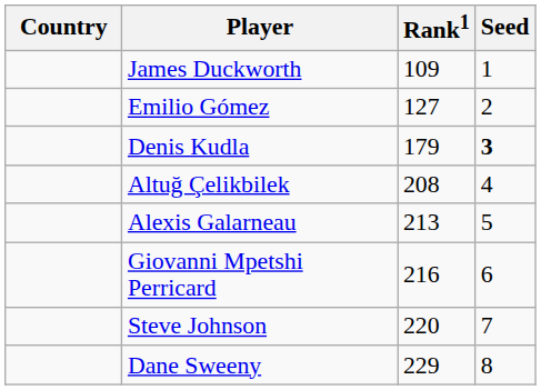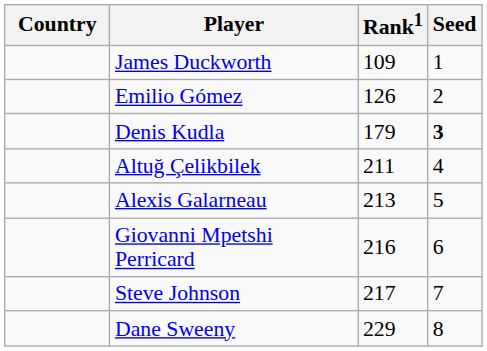Emilio Gómez | Rank1: 127 -> 126
Altuğ Çelikbilek | Rank1: 208 -> 211
Steve Johnson | Rank1: 220 -> 217
